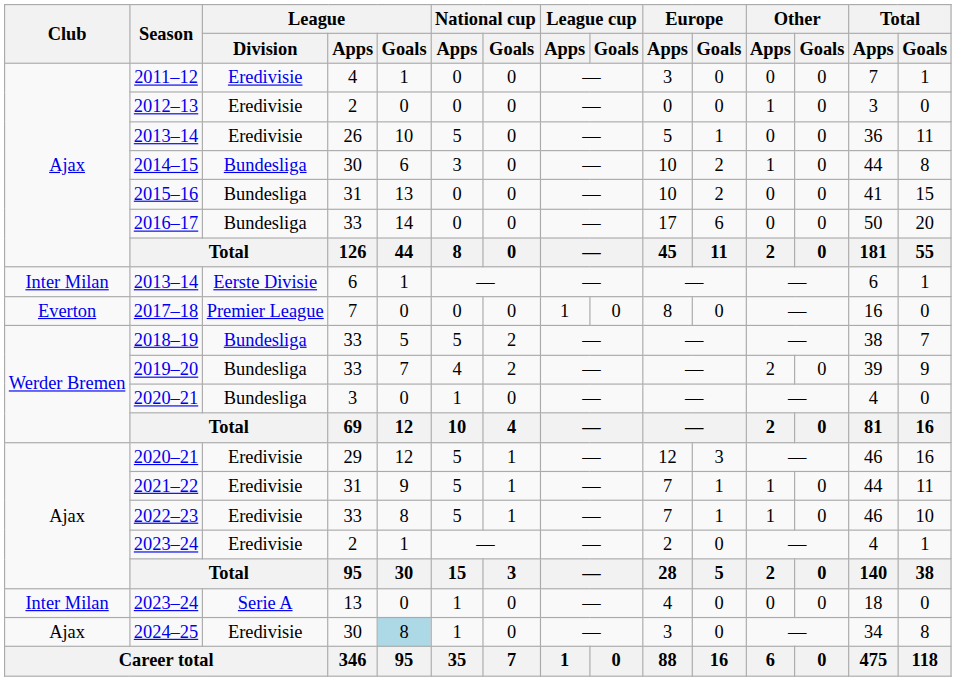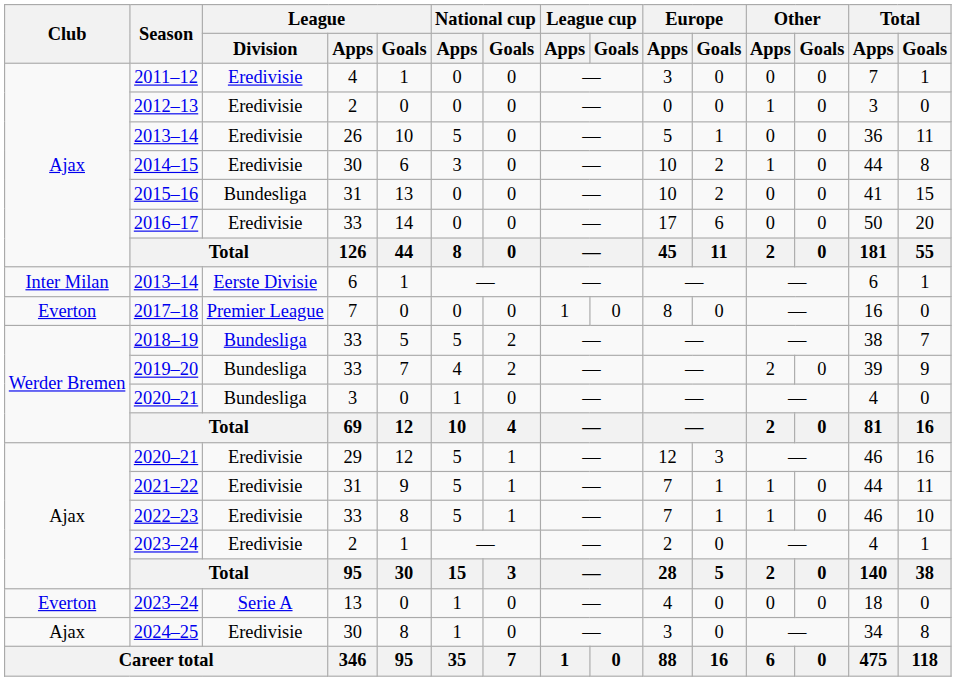2014–15 | League / Division: Bundesliga -> Eredivisie
2016–17 | League / Division: Bundesliga -> Eredivisie
2023–24 / 13 | Club: Inter Milan -> Everton
2024–25 | League / Goals: lightblue background -> no background
